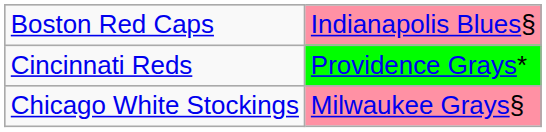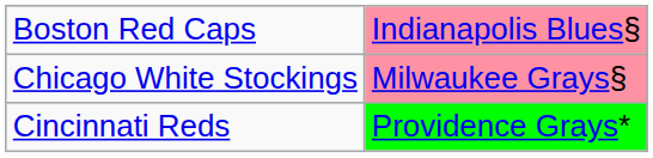rows swapped: Chicago White Stockings <-> Cincinnati Reds
